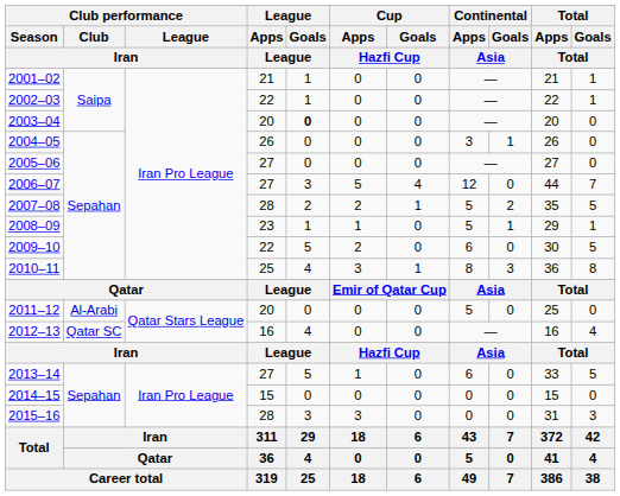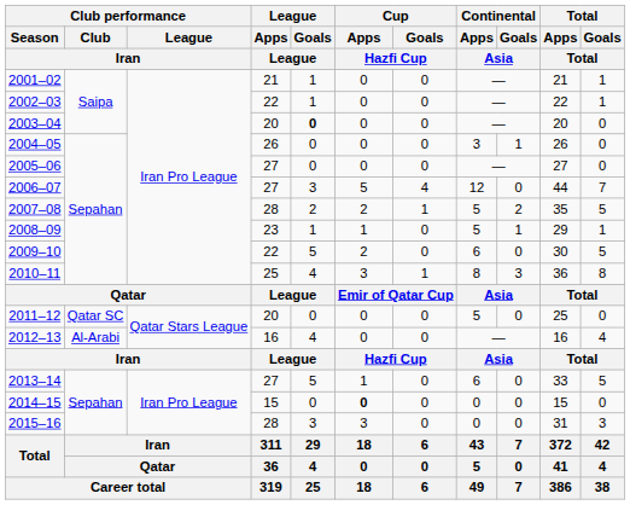2011–12 | Club performance / Club / Iran: Al-Arabi -> Qatar SC
2012–13 | Club performance / Club / Iran: Qatar SC -> Al-Arabi
2014–15 | Cup / Apps / Hazfi Cup: normal -> bold
